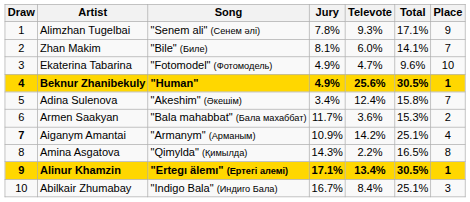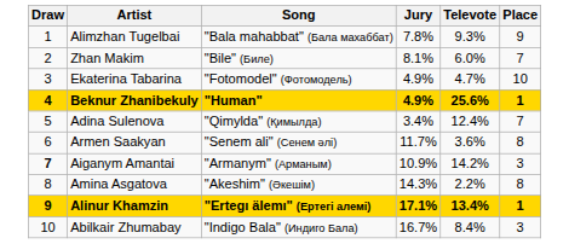- column: Total | 17.1% | 14.1% | 9.6% | 30.5% | 15.8% | 15.3% | 25.1% | 16.5% | 30.5% | 25.1%
Alimzhan Tugelbai | Song: "Senem ali" (Сенем әлі) -> "Bala mahabbat" (Бала махаббат)
Adina Sulenova | Song: "Akeshim" (Әкешiм) -> "Qimylda" (Қимылда)
Armen Saakyan | Song: "Bala mahabbat" (Бала махаббат) -> "Senem ali" (Сенем әлі)
Armen Saakyan | Place: 2 -> 8
Aiganym Amantai | Place: 4 -> 3
Amina Asgatova | Song: "Qimylda" (Қимылда) -> "Akeshim" (Әкешiм)
